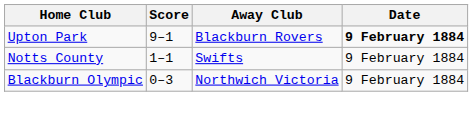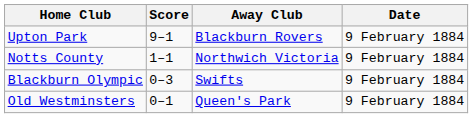Upton Park | Date: bold -> normal
Notts County | Away Club: Swifts -> Northwich Victoria
Blackburn Olympic | Away Club: Northwich Victoria -> Swifts
+ row: Old Westminsters | 0–1 | Queen's Park | 9 February 1884
